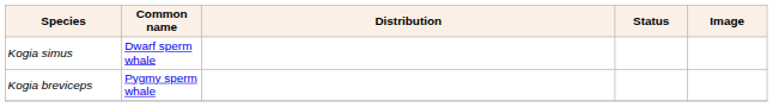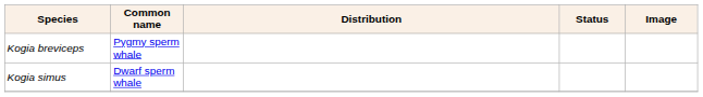rows swapped: Kogia breviceps <-> Kogia simus
